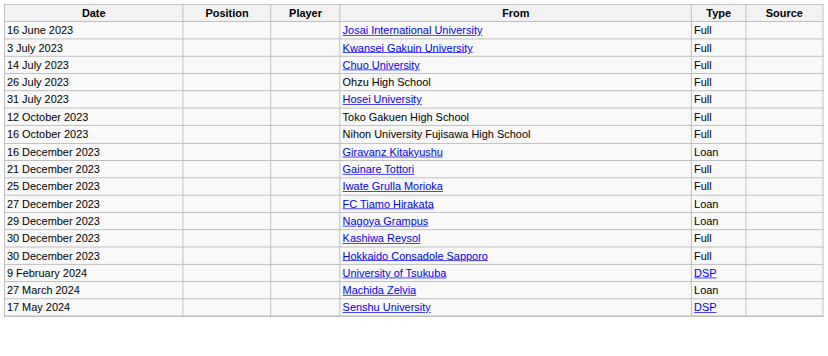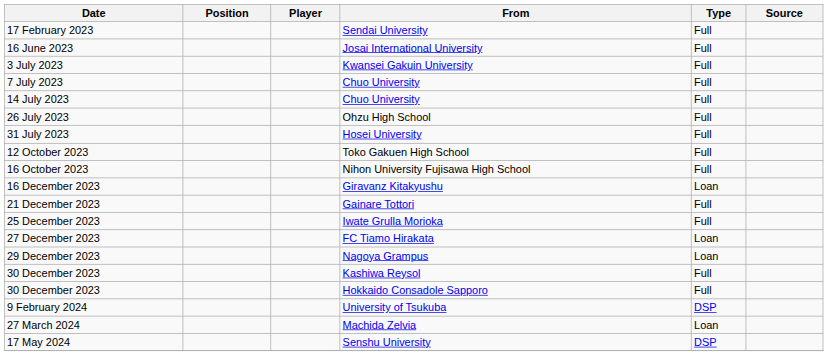+ row: 17 February 2023 | Sendai University | Full
+ row: 7 July 2023 | Chuo University | Full
